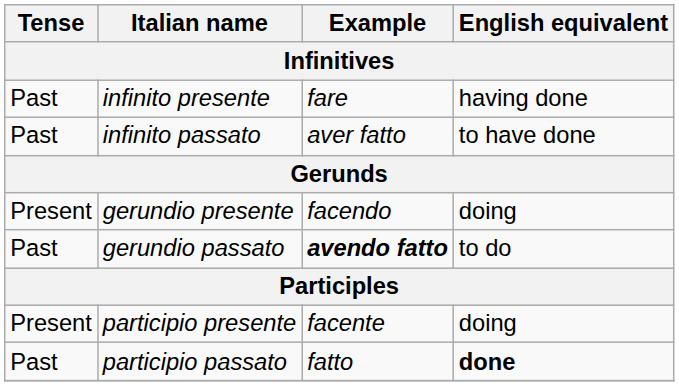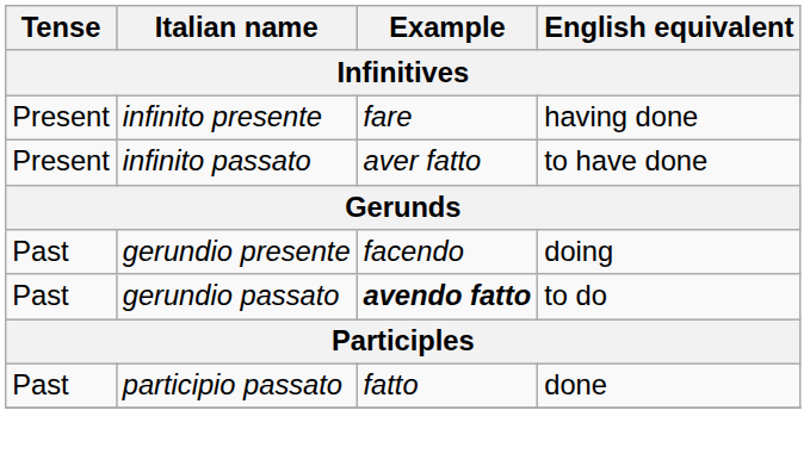infinito presente | Tense: Past -> Present
infinito passato | Tense: Past -> Present
gerundio presente | Tense: Present -> Past
- row: Present | participio presente | facente | doing
participio passato | English equivalent: bold -> normal
